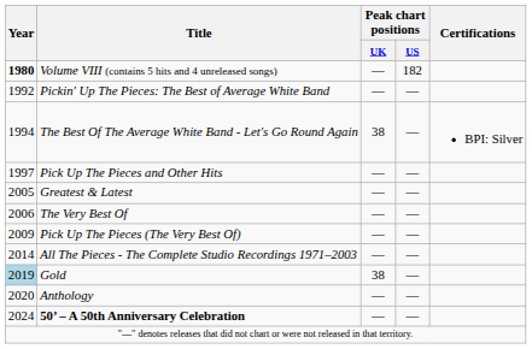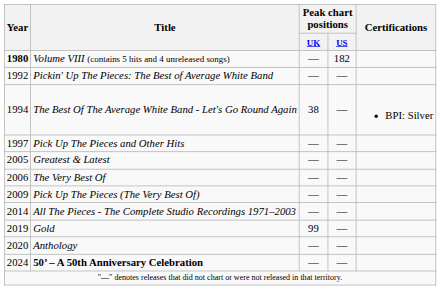Gold | Year: lightblue background -> no background
Gold | Peak chart positions / UK: 38 -> 99
